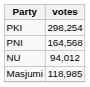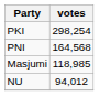rows swapped: NU <-> Masjumi
